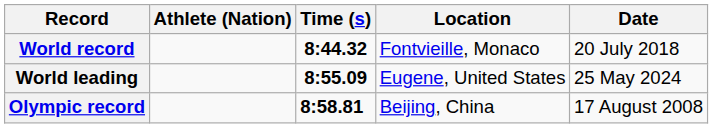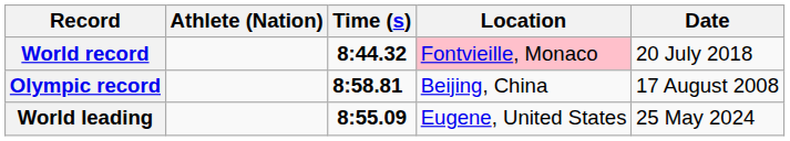World record | Location: no background -> pink background
rows swapped: Olympic record <-> World leading
